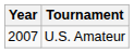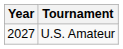U.S. Amateur | Year: 2007 -> 2027
